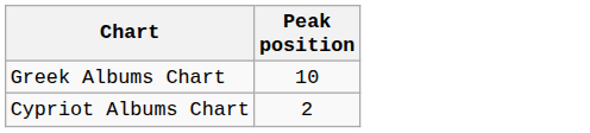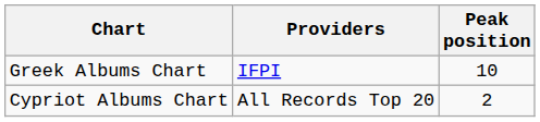+ column: Providers | IFPI | All Records Top 20
